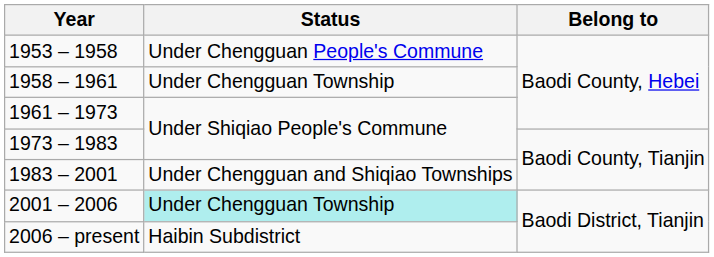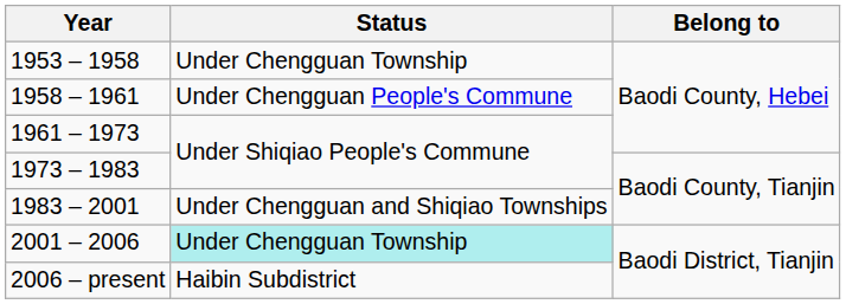1953 – 1958 | Status: Under Chengguan People's Commune -> Under Chengguan Township
1958 – 1961 | Status: Under Chengguan Township -> Under Chengguan People's Commune
